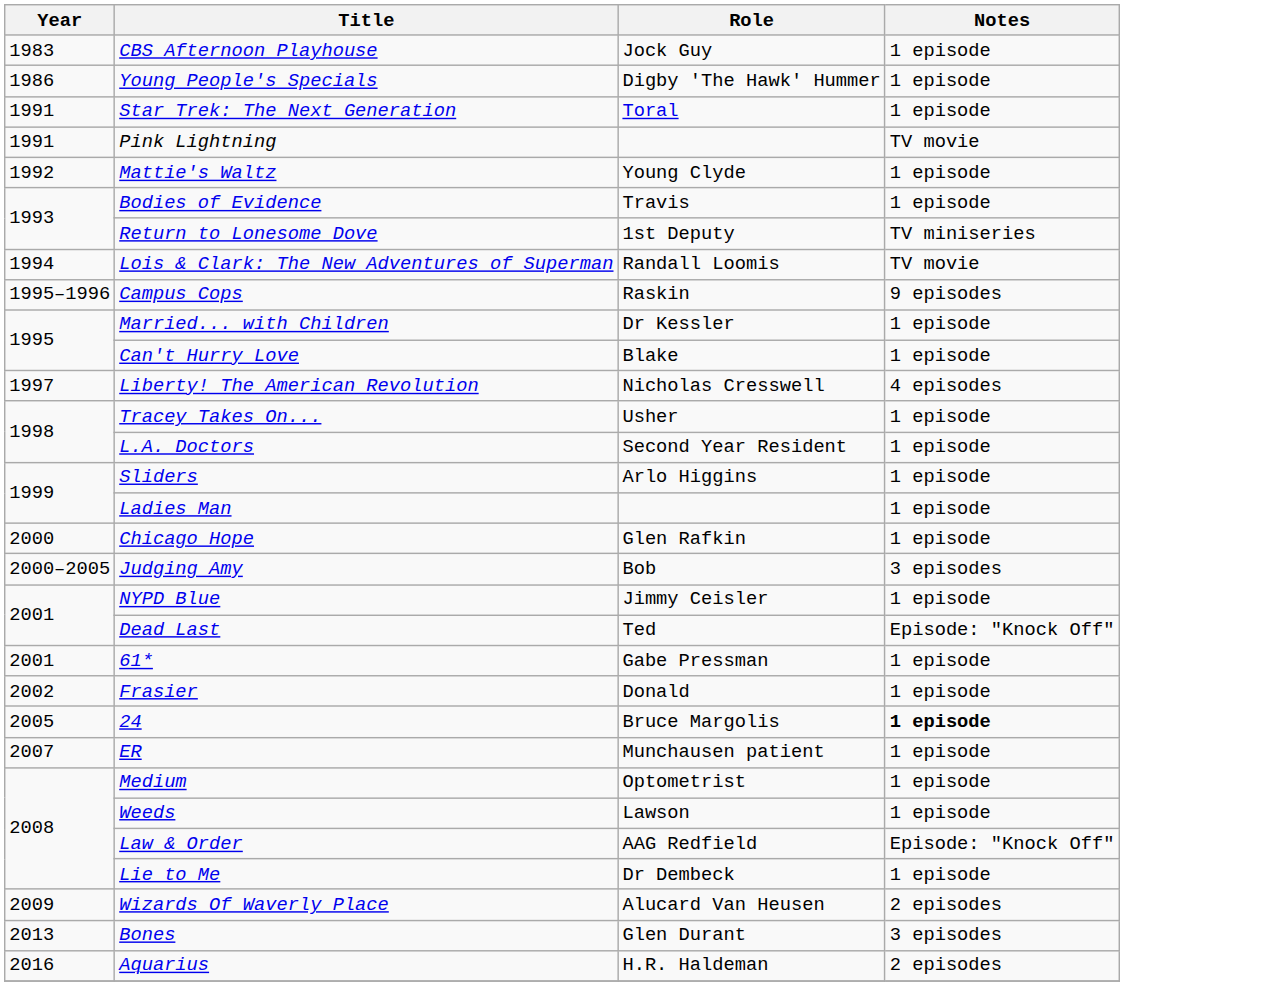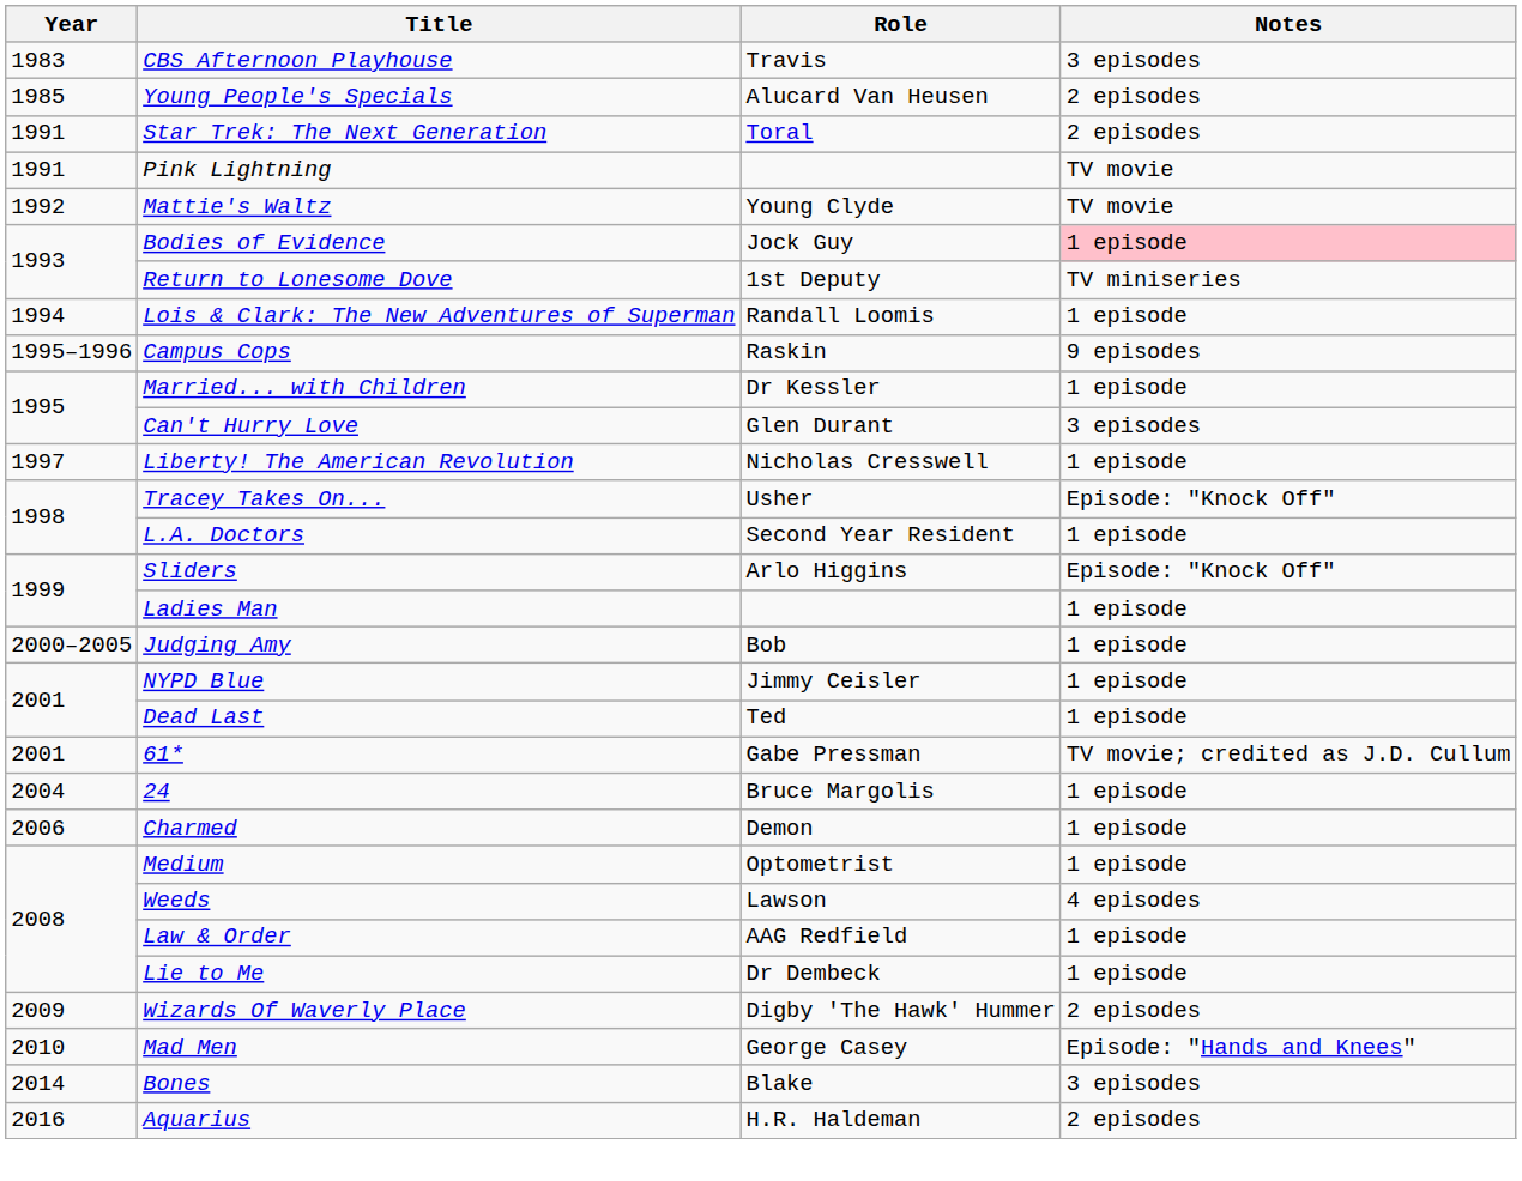CBS Afternoon Playhouse | Role: Jock Guy -> Travis
CBS Afternoon Playhouse | Notes: 1 episode -> 3 episodes
Young People's Specials | Year: 1986 -> 1985
Young People's Specials | Role: Digby 'The Hawk' Hummer -> Alucard Van Heusen
Young People's Specials | Notes: 1 episode -> 2 episodes
Star Trek: The Next Generation | Notes: 1 episode -> 2 episodes
Mattie's Waltz | Notes: 1 episode -> TV movie
Bodies of Evidence | Role: Travis -> Jock Guy
Bodies of Evidence | Notes: no background -> pink background
Lois & Clark: The New Adventures of Superman | Notes: TV movie -> 1 episode
Can't Hurry Love | Role: Blake -> Glen Durant
Can't Hurry Love | Notes: 1 episode -> 3 episodes
Liberty! The American Revolution | Notes: 4 episodes -> 1 episode
Tracey Takes On... | Notes: 1 episode -> Episode: "Knock Off"
Sliders | Notes: 1 episode -> Episode: "Knock Off"
- row: 2000 | Chicago Hope | Glen Rafkin | 1 episode
Judging Amy | Notes: 3 episodes -> 1 episode
Dead Last | Notes: Episode: "Knock Off" -> 1 episode
61* | Notes: 1 episode -> TV movie; credited as J.D. Cullum
- row: 2002 | Frasier | Donald | 1 episode
24 | Year: 2005 -> 2004
24 | Notes: bold -> normal
+ row: 2006 | Charmed | Demon | 1 episode
- row: 2007 | ER | Munchausen patient | 1 episode
Weeds | Notes: 1 episode -> 4 episodes
Law & Order | Notes: Episode: "Knock Off" -> 1 episode
Wizards Of Waverly Place | Role: Alucard Van Heusen -> Digby 'The Hawk' Hummer
+ row: 2010 | Mad Men | George Casey | Episode: "Hands and Knees"
Bones | Year: 2013 -> 2014
Bones | Role: Glen Durant -> Blake
